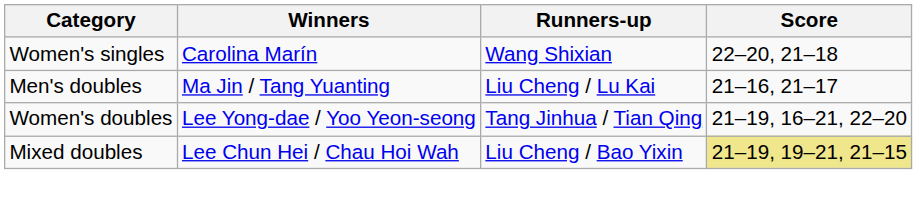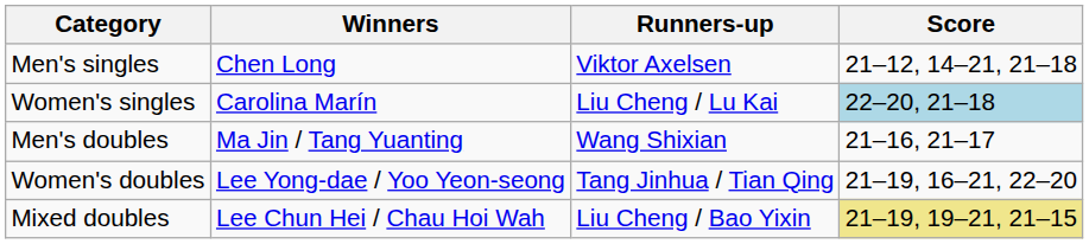+ row: Men's singles | Chen Long | Viktor Axelsen | 21–12, 14–21, 21–18
Women's singles | Runners-up: Wang Shixian -> Liu Cheng / Lu Kai
Women's singles | Score: no background -> lightblue background
Men's doubles | Runners-up: Liu Cheng / Lu Kai -> Wang Shixian
